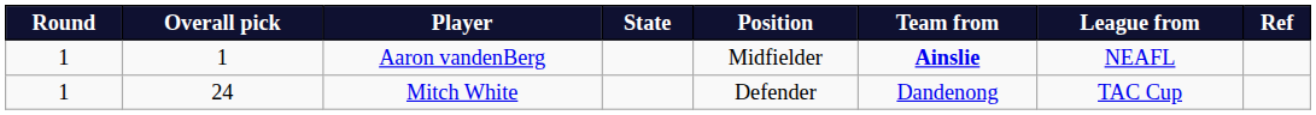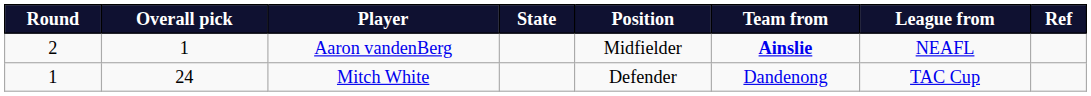Aaron vandenBerg | Round: 1 -> 2
